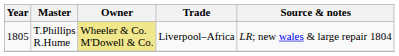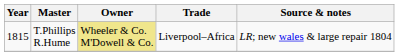T.Phillips R.Hume | Year: 1805 -> 1815
